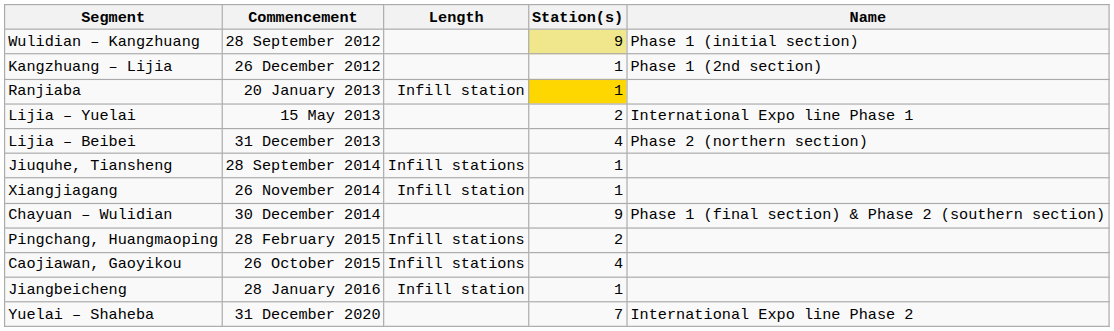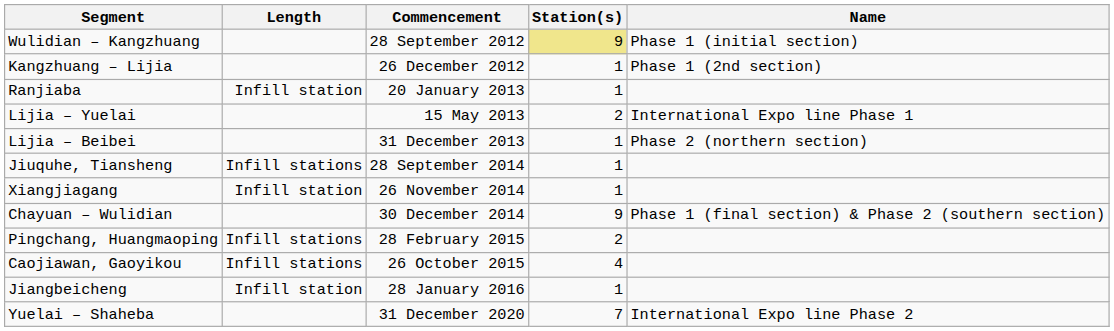columns swapped: Commencement <-> Length
Ranjiaba | Station(s): gold background -> no background
Lijia – Beibei | Station(s): 4 -> 1
